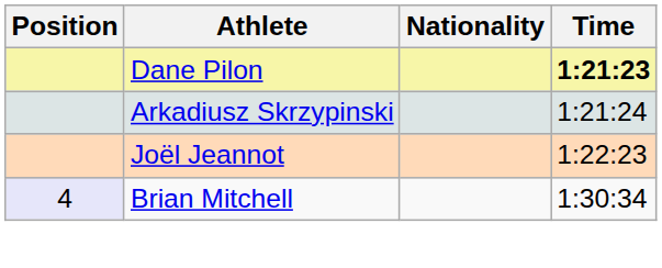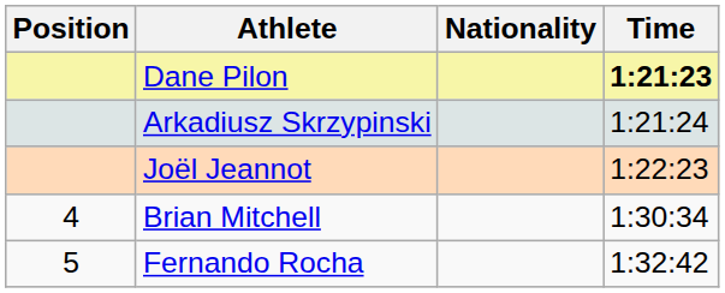Brian Mitchell | Position: lavender background -> no background
+ row: 5 | Fernando Rocha | 1:32:42
